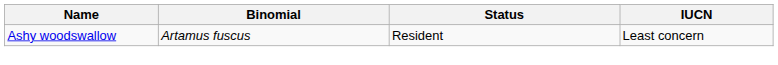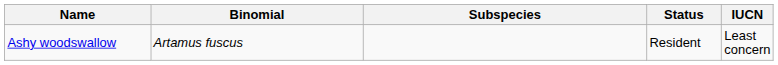+ column: Subspecies
